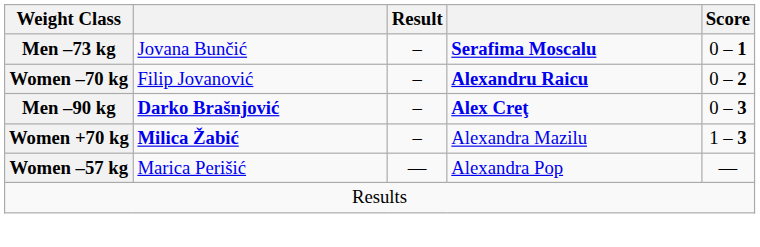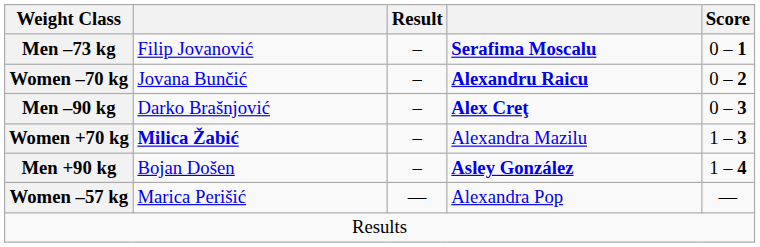Men –73 kg | column 2: Jovana Bunčić -> Filip Jovanović
Women –70 kg | column 2: Filip Jovanović -> Jovana Bunčić
Men –90 kg | column 2: bold -> normal
+ row: Men +90 kg | Bojan Došen | – | Asley González | 1 – 4
